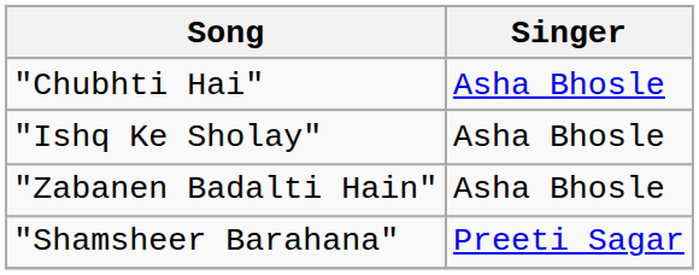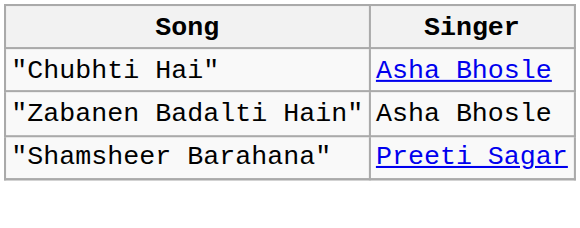- row: "Ishq Ke Sholay" | Asha Bhosle
